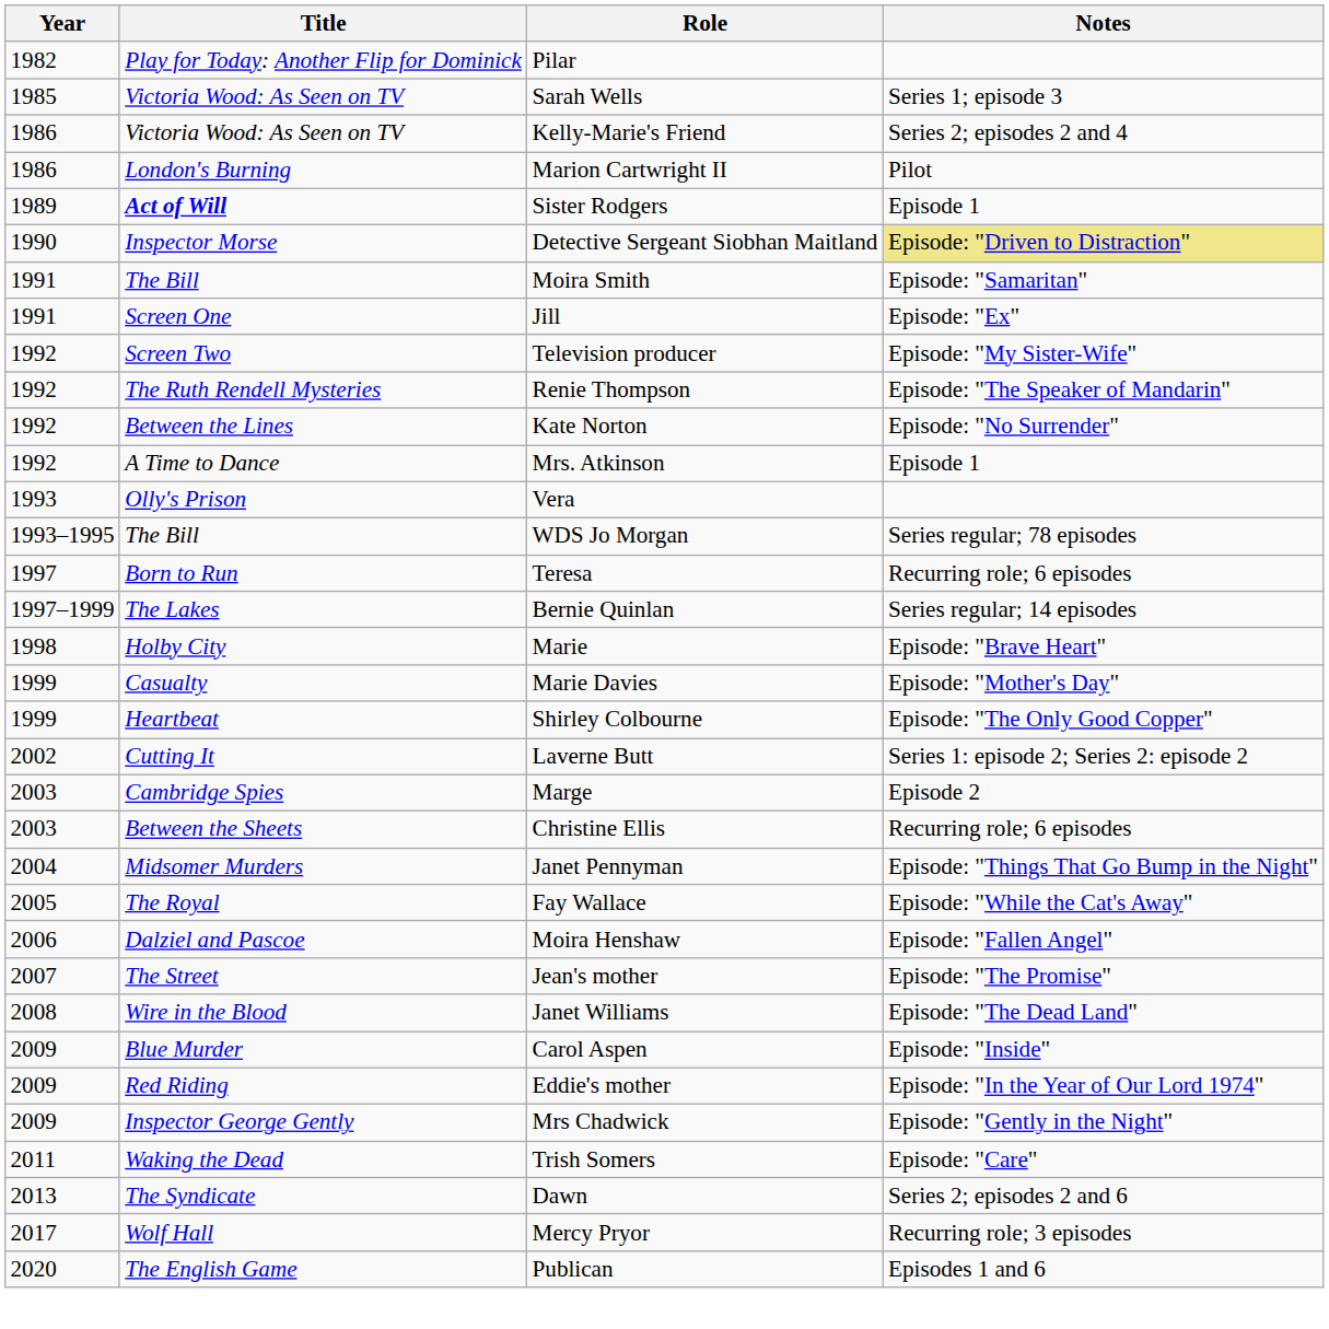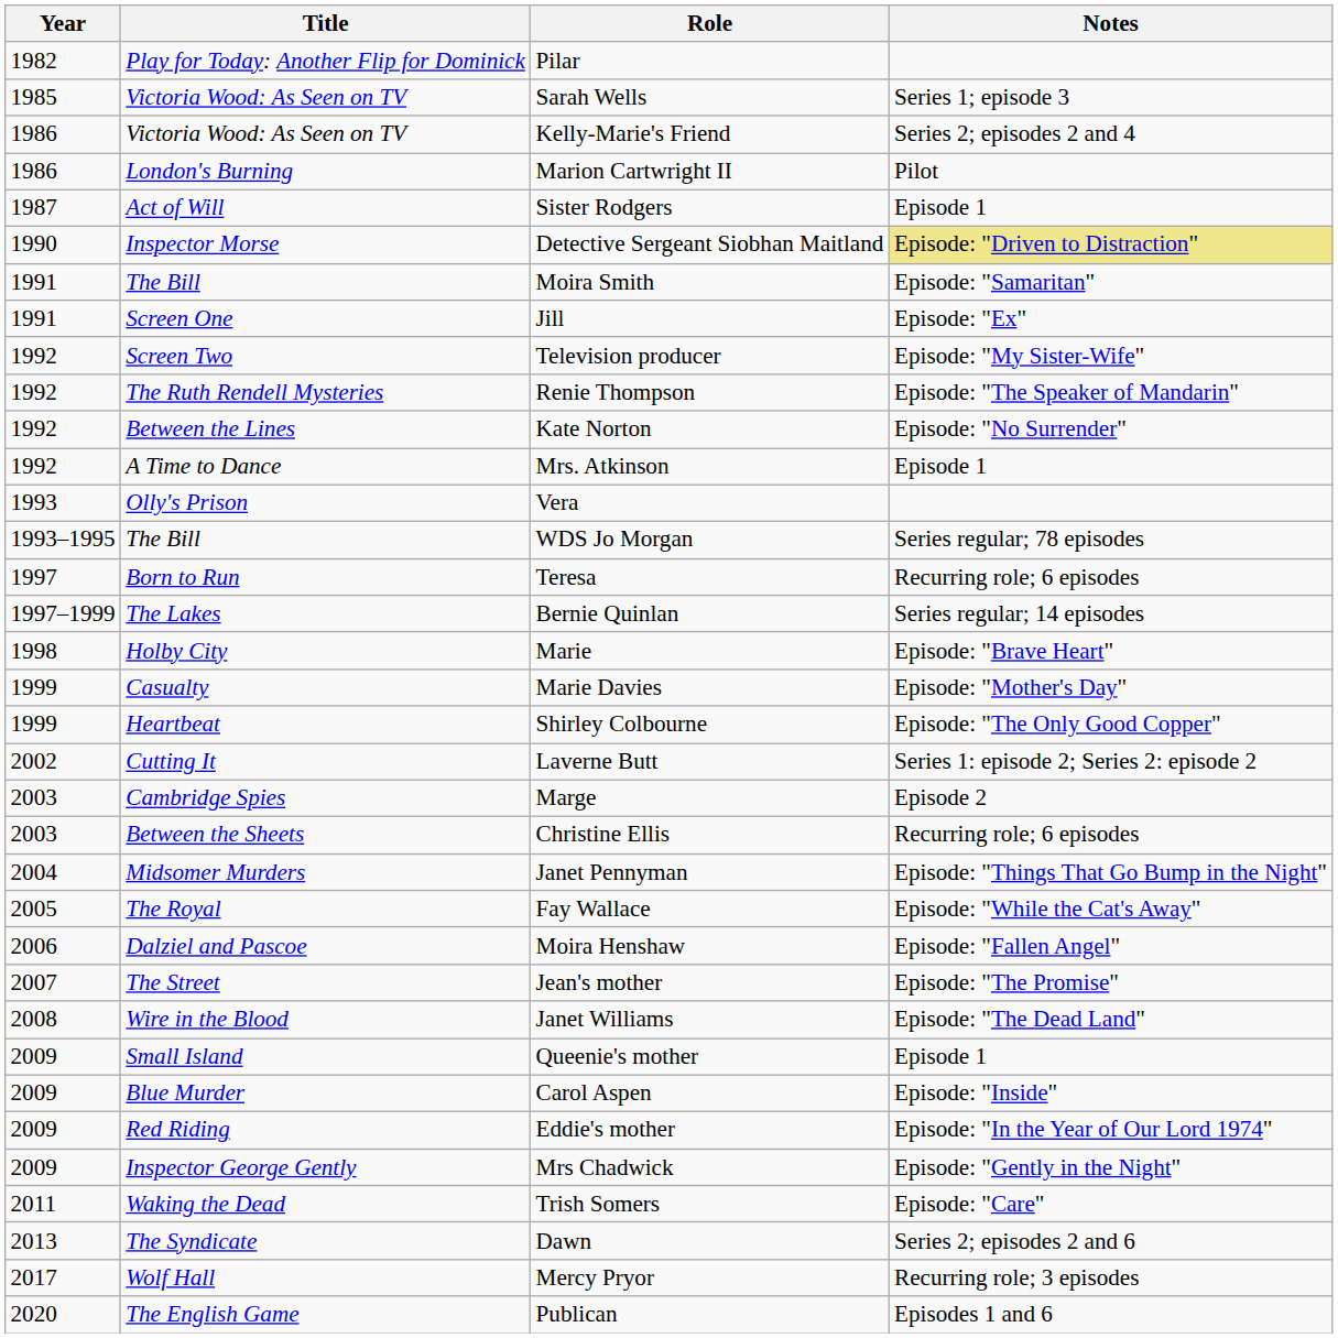Sister Rodgers | Year: 1989 -> 1987
Sister Rodgers | Title: bold -> normal
+ row: 2009 | Small Island | Queenie's mother | Episode 1
